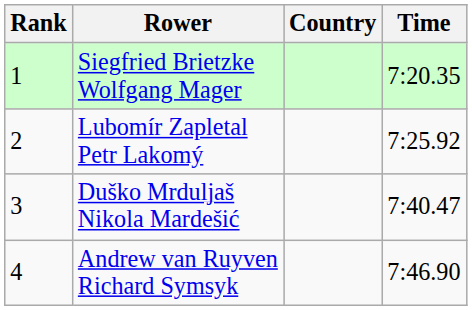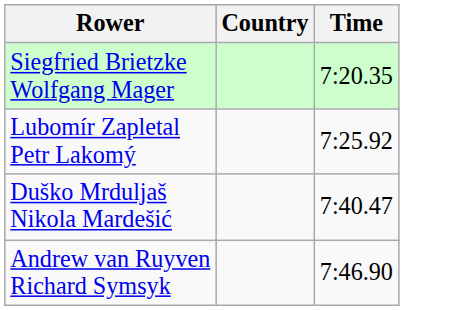- column: Rank | 1 | 2 | 3 | 4
